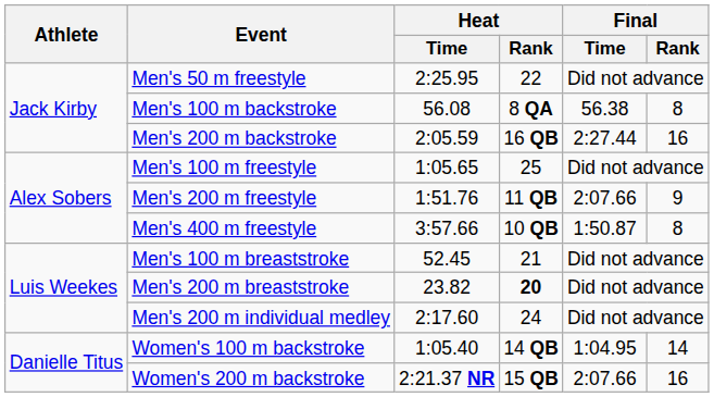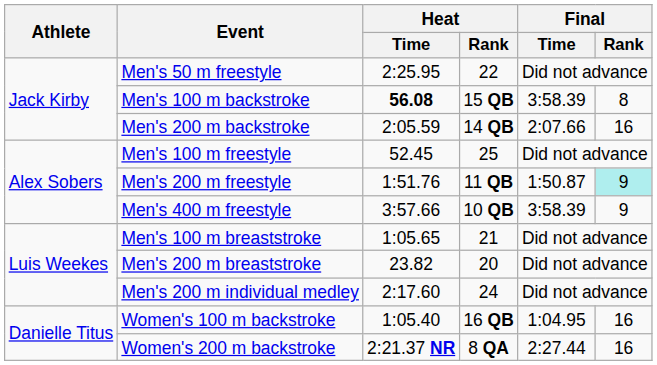Men's 100 m backstroke | Heat / Time: normal -> bold
Men's 100 m backstroke | Heat / Rank: 8 QA -> 15 QB
Men's 100 m backstroke | Final / Time: 56.38 -> 3:58.39
Men's 200 m backstroke | Heat / Rank: 16 QB -> 14 QB
Men's 200 m backstroke | Final / Time: 2:27.44 -> 2:07.66
Men's 100 m freestyle | Heat / Time: 1:05.65 -> 52.45
Men's 200 m freestyle | Final / Time: 2:07.66 -> 1:50.87
Men's 200 m freestyle | Final / Rank: no background -> paleturquoise background
Men's 400 m freestyle | Final / Time: 1:50.87 -> 3:58.39
Men's 400 m freestyle | Final / Rank: 8 -> 9
Men's 100 m breaststroke | Heat / Time: 52.45 -> 1:05.65
Men's 200 m breaststroke | Heat / Rank: bold -> normal
Women's 100 m backstroke | Heat / Rank: 14 QB -> 16 QB
Women's 100 m backstroke | Final / Rank: 14 -> 16
Women's 200 m backstroke | Heat / Rank: 15 QB -> 8 QA
Women's 200 m backstroke | Final / Time: 2:07.66 -> 2:27.44
